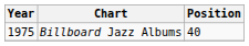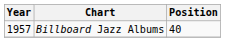Billboard Jazz Albums | Year: 1975 -> 1957
